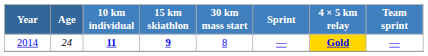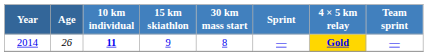2014 | Age: 24 -> 26
2014 | 15 km skiathlon: bold -> normal
